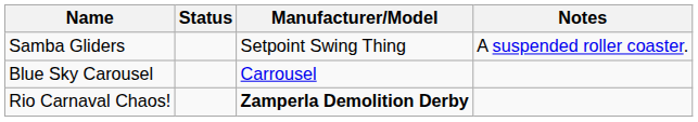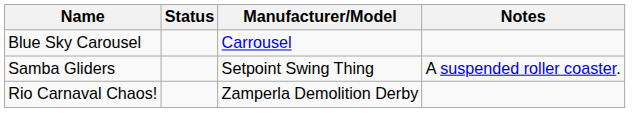rows swapped: Blue Sky Carousel <-> Samba Gliders
Rio Carnaval Chaos! | Manufacturer/Model: bold -> normal
